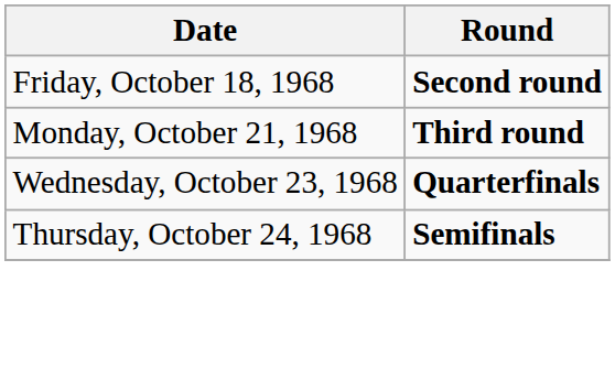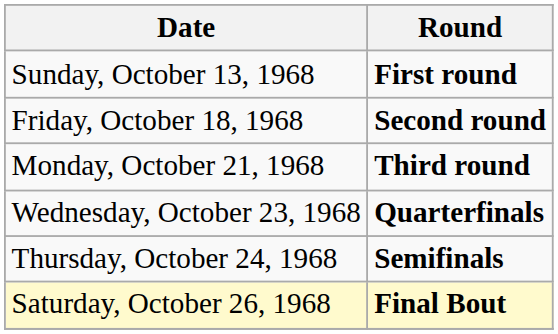+ row: Sunday, October 13, 1968 | First round
+ row: Saturday, October 26, 1968 | Final Bout
